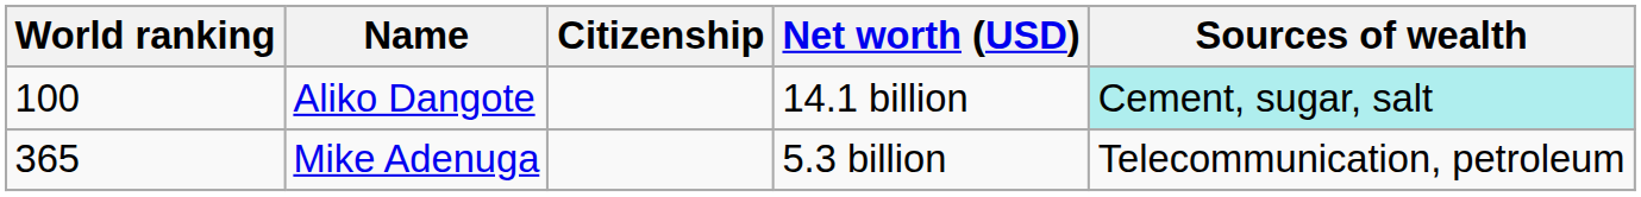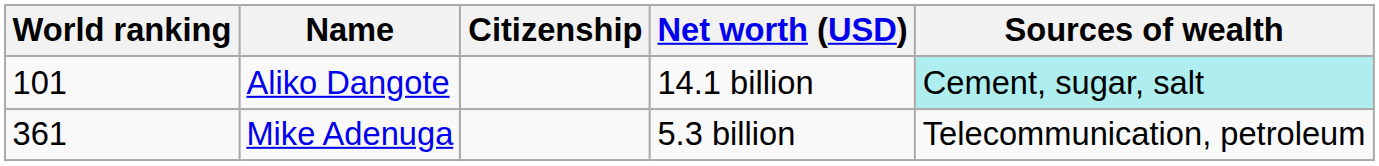Aliko Dangote | World ranking: 100 -> 101
Mike Adenuga | World ranking: 365 -> 361
